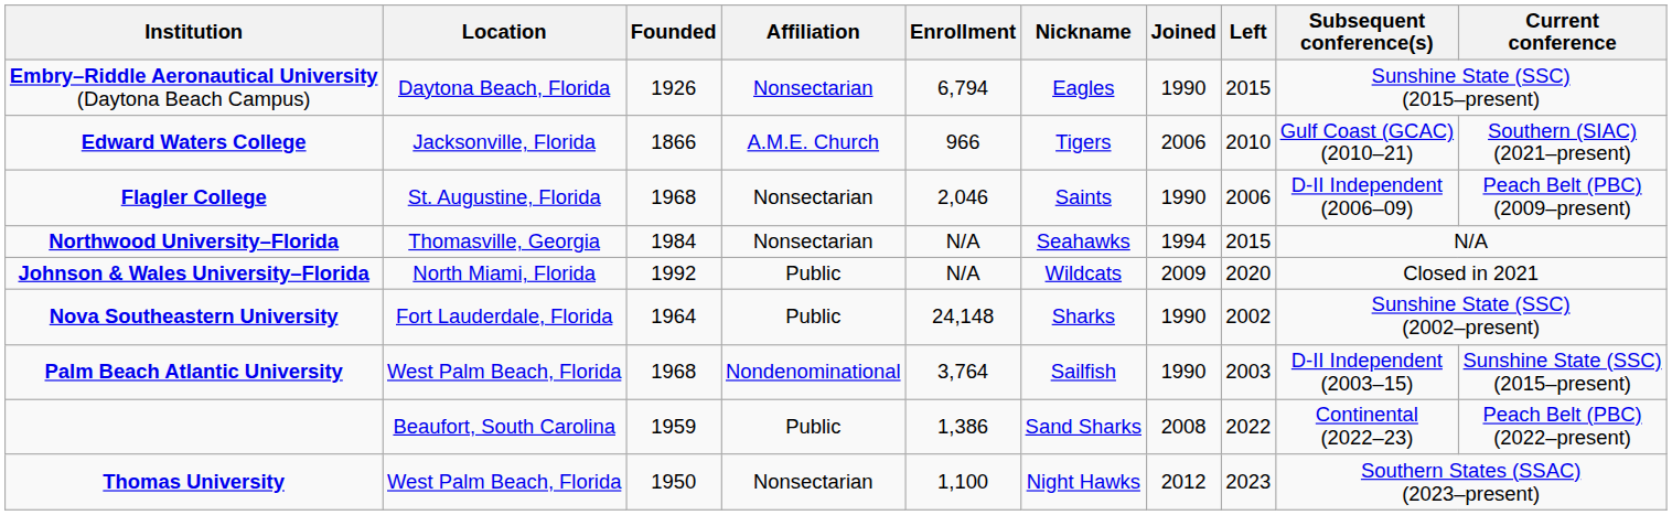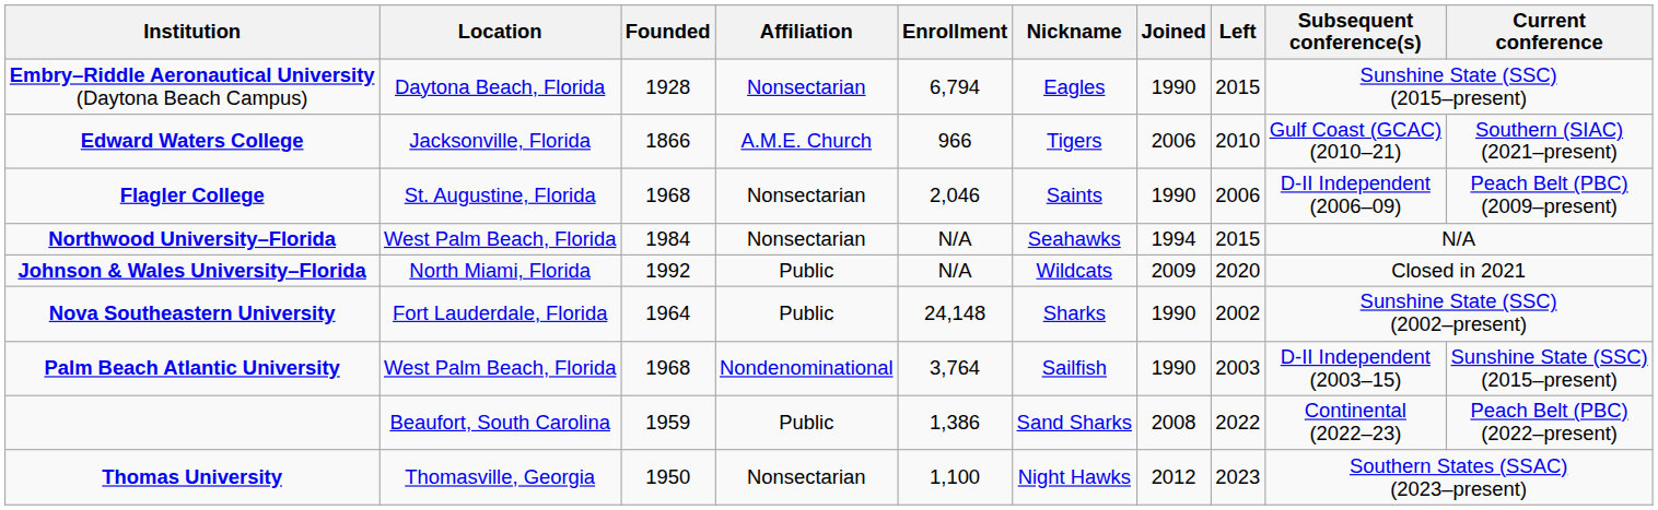Embry–Riddle Aeronautical University (Daytona Beach Campus) | Founded: 1926 -> 1928
Northwood University–Florida | Location: Thomasville, Georgia -> West Palm Beach, Florida
Thomas University | Location: West Palm Beach, Florida -> Thomasville, Georgia
